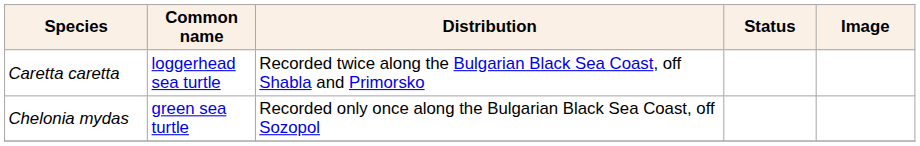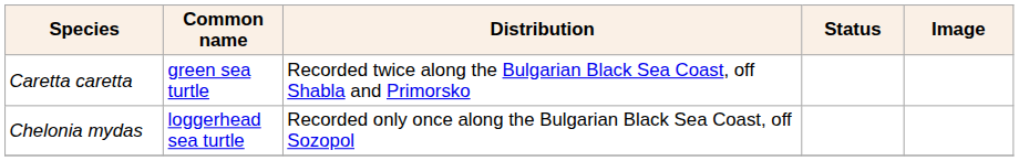Caretta caretta | Common name: loggerhead sea turtle -> green sea turtle
Chelonia mydas | Common name: green sea turtle -> loggerhead sea turtle
